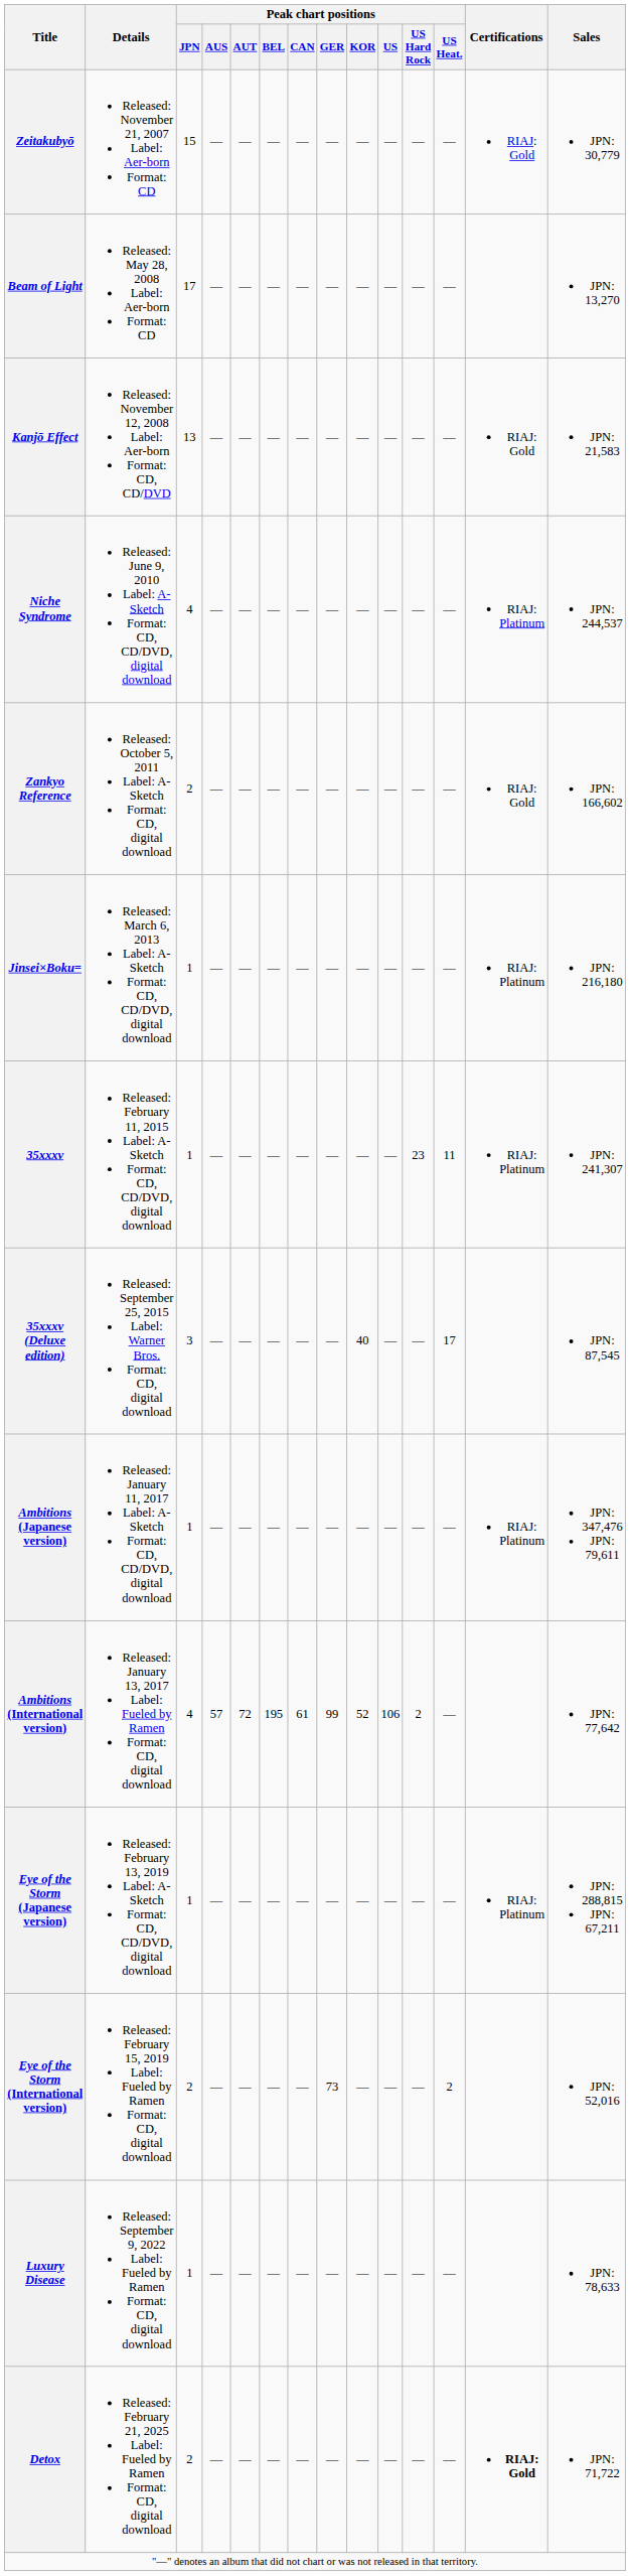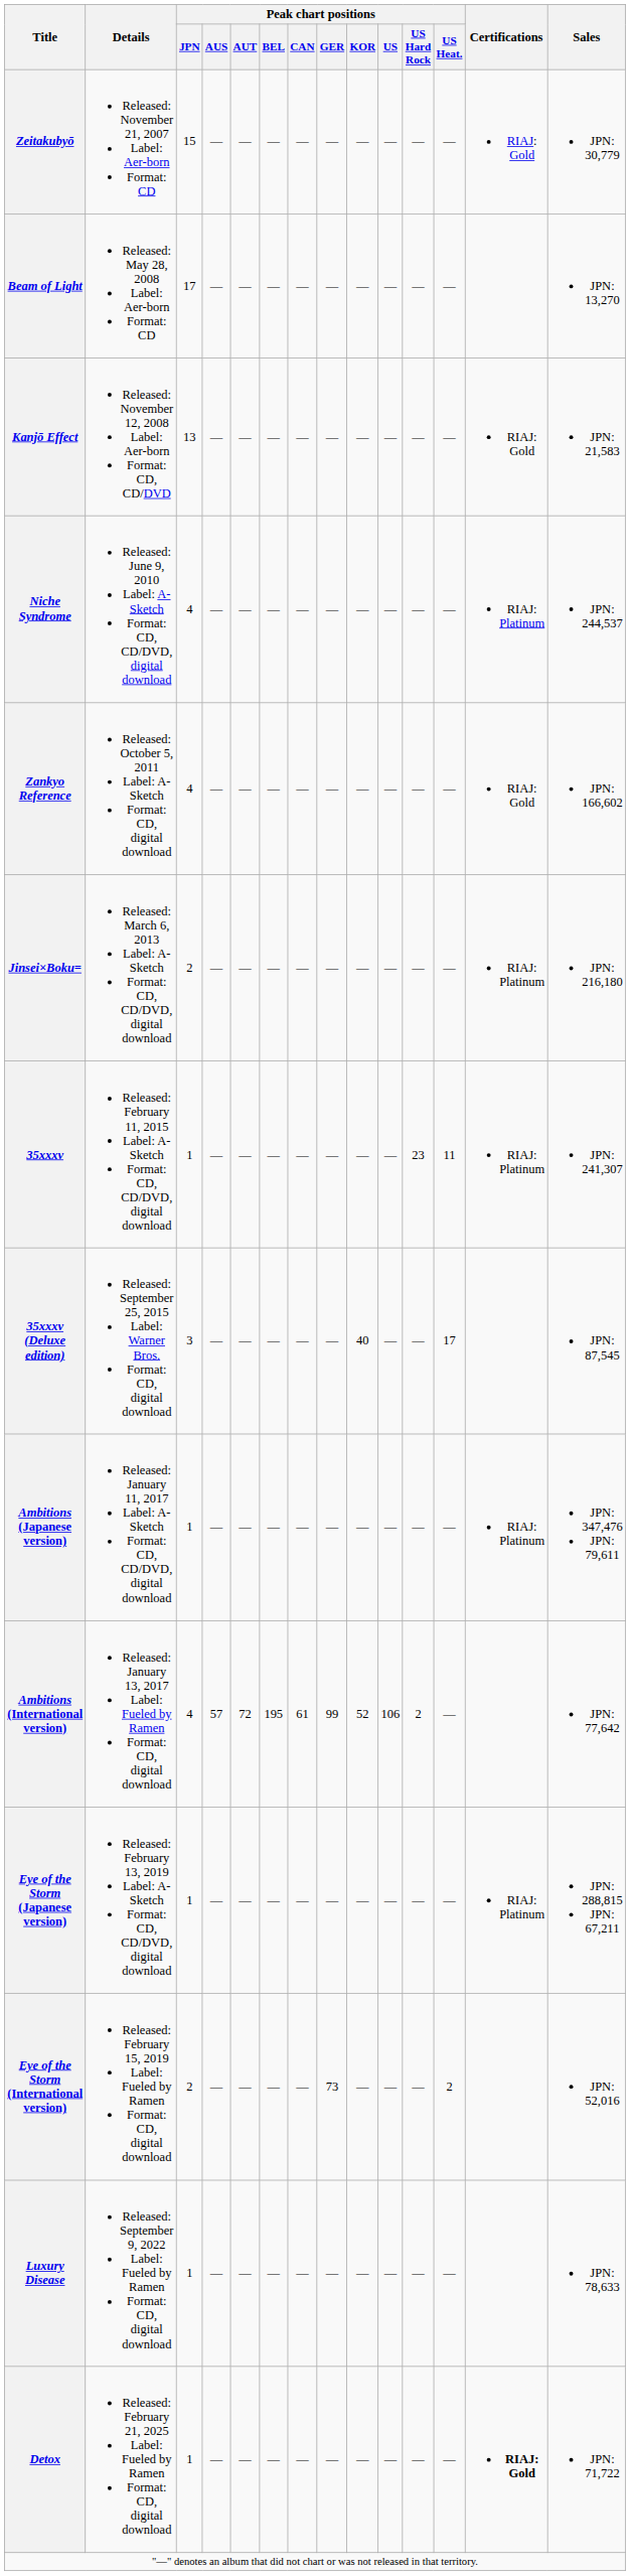Zankyo Reference | Peak chart positions / JPN: 2 -> 4
Jinsei×Boku= | Peak chart positions / JPN: 1 -> 2
Detox | Peak chart positions / JPN: 2 -> 1
